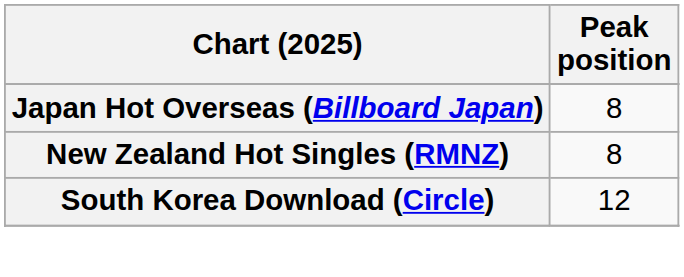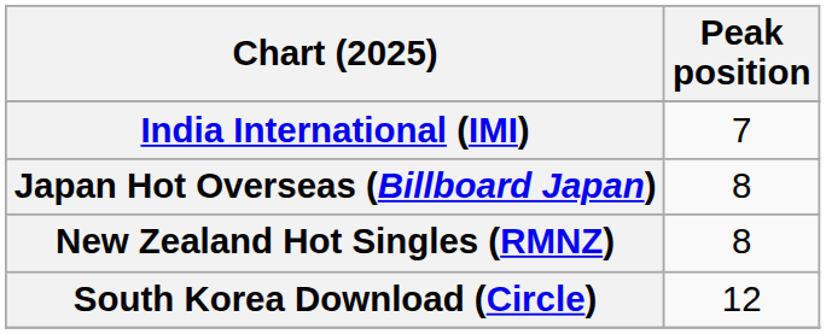+ row: India International (IMI) | 7
